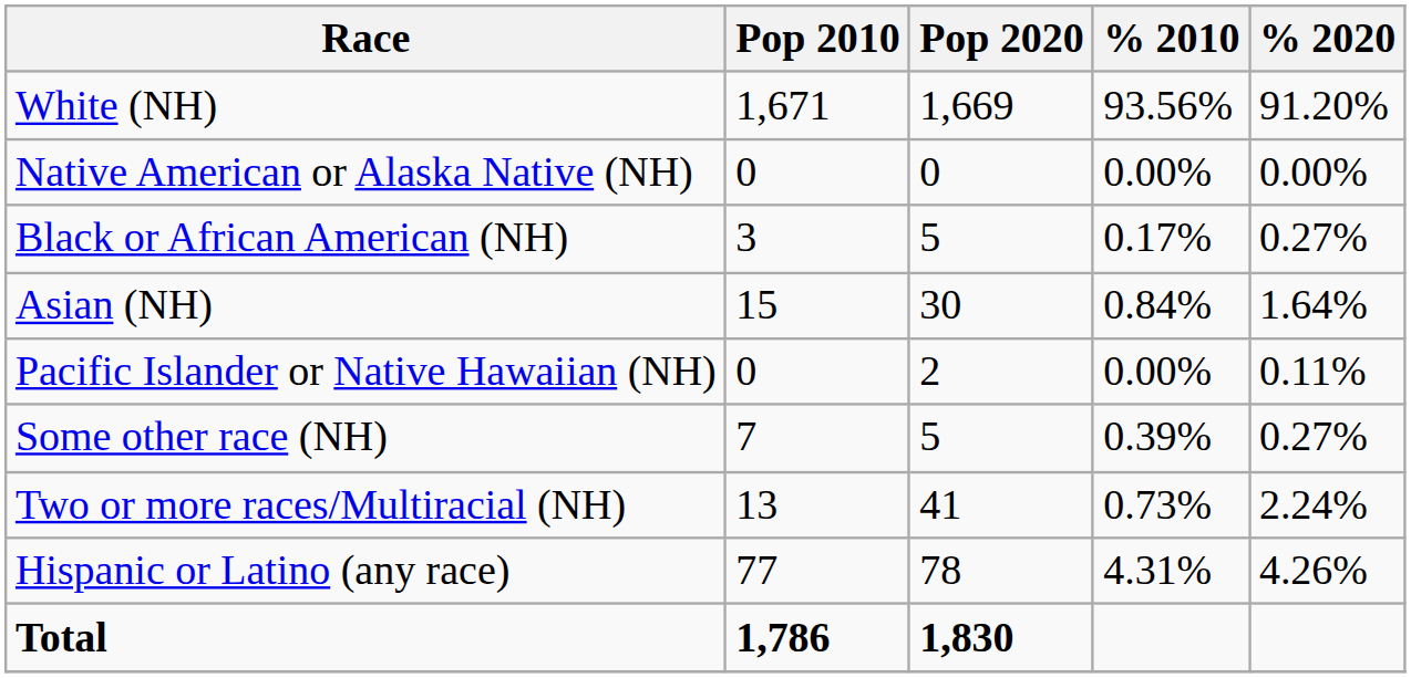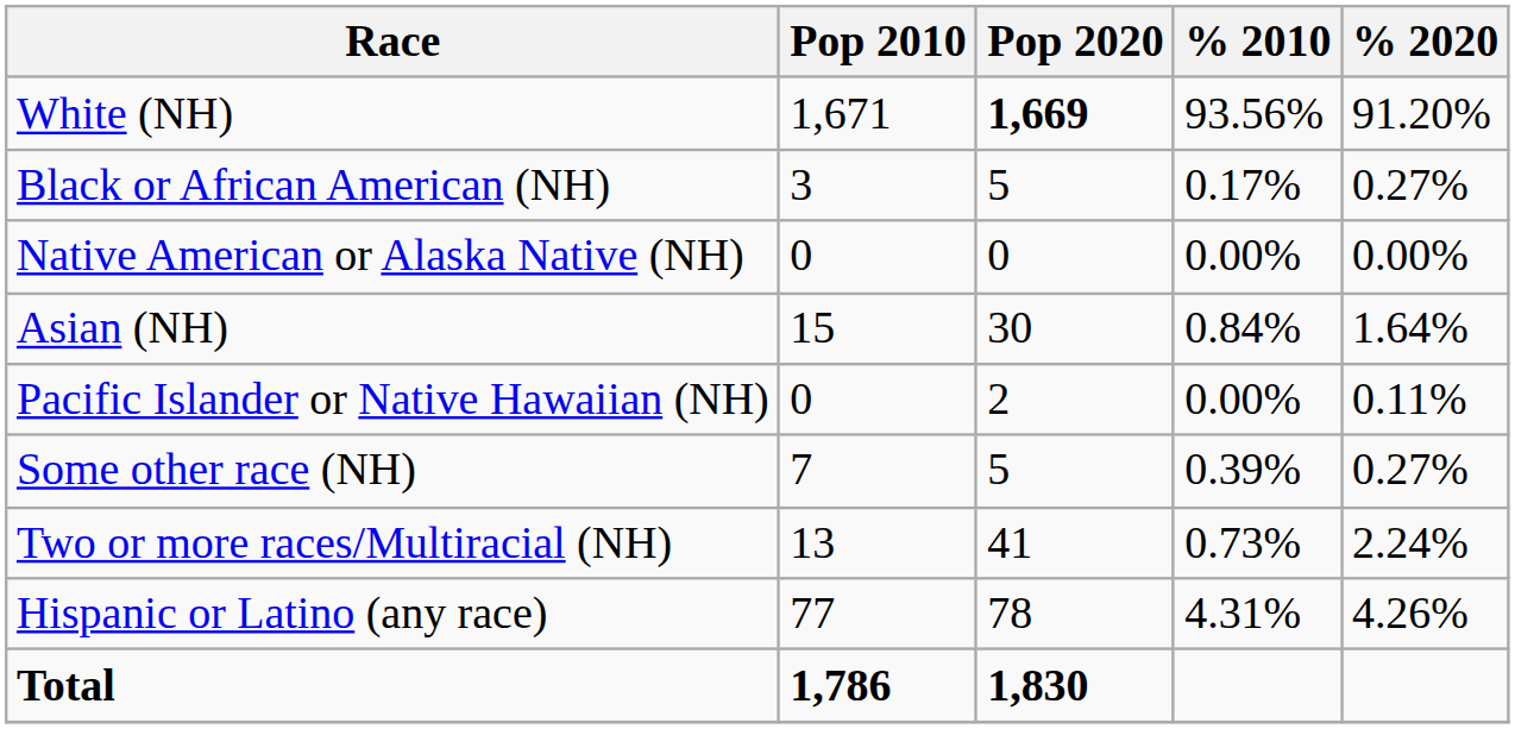White (NH) | Pop 2020: normal -> bold
rows swapped: Black or African American (NH) <-> Native American or Alaska Native (NH)
